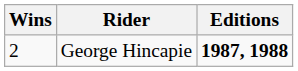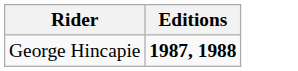- column: Wins | 2
